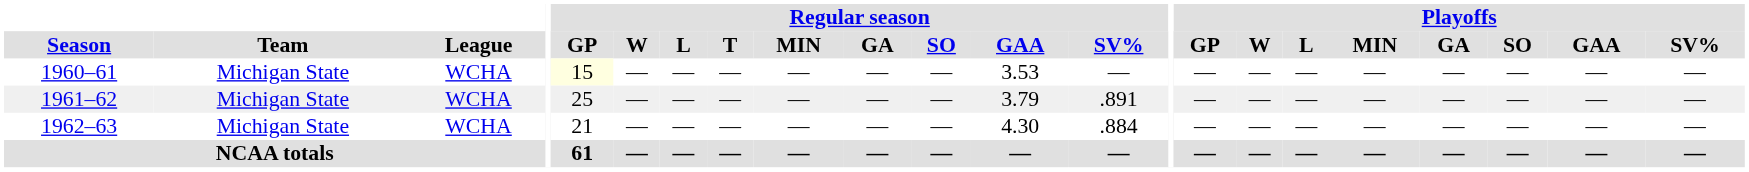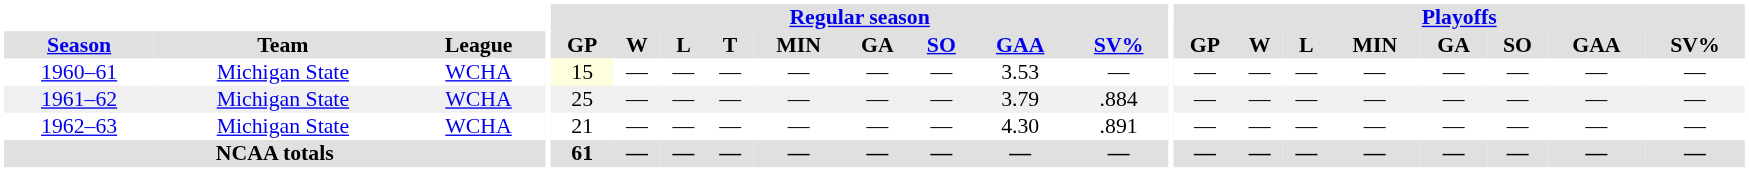1961–62 | Regular season / SV%: .891 -> .884
1962–63 | Regular season / SV%: .884 -> .891
